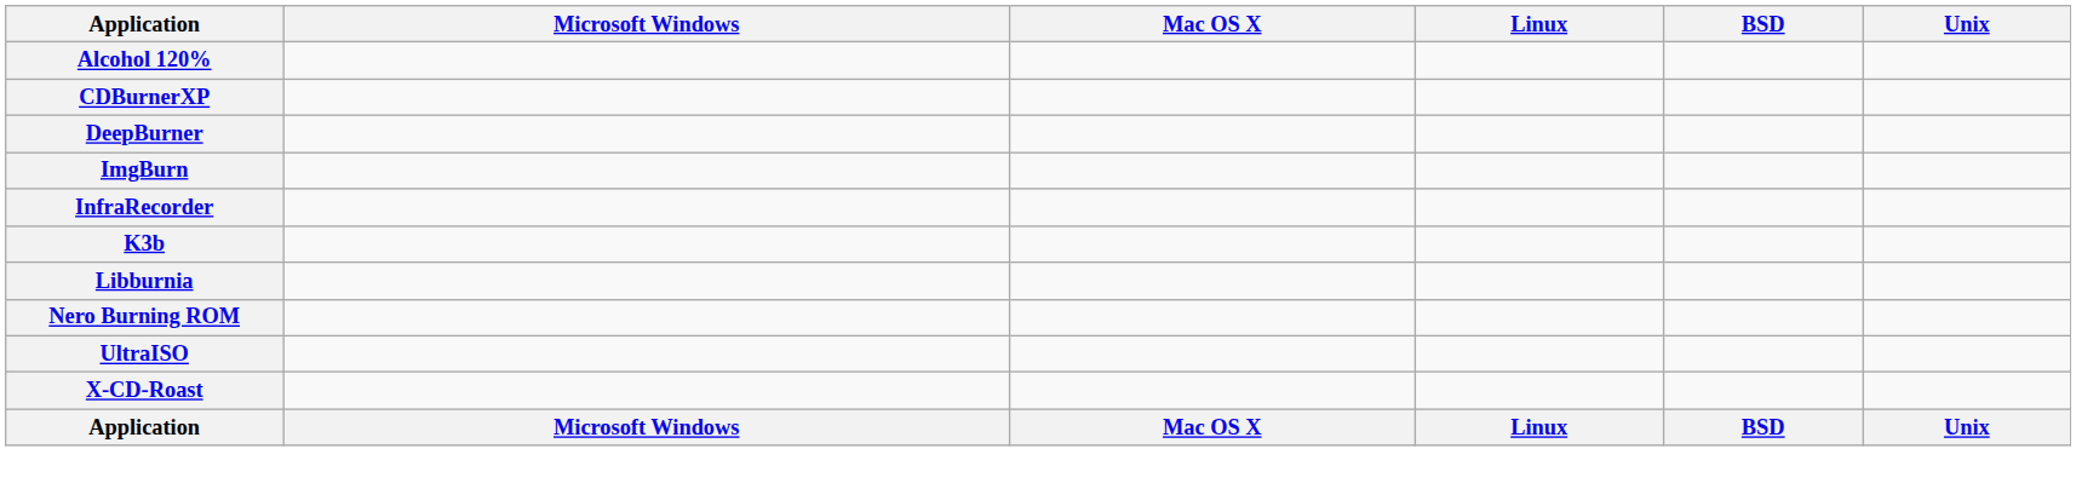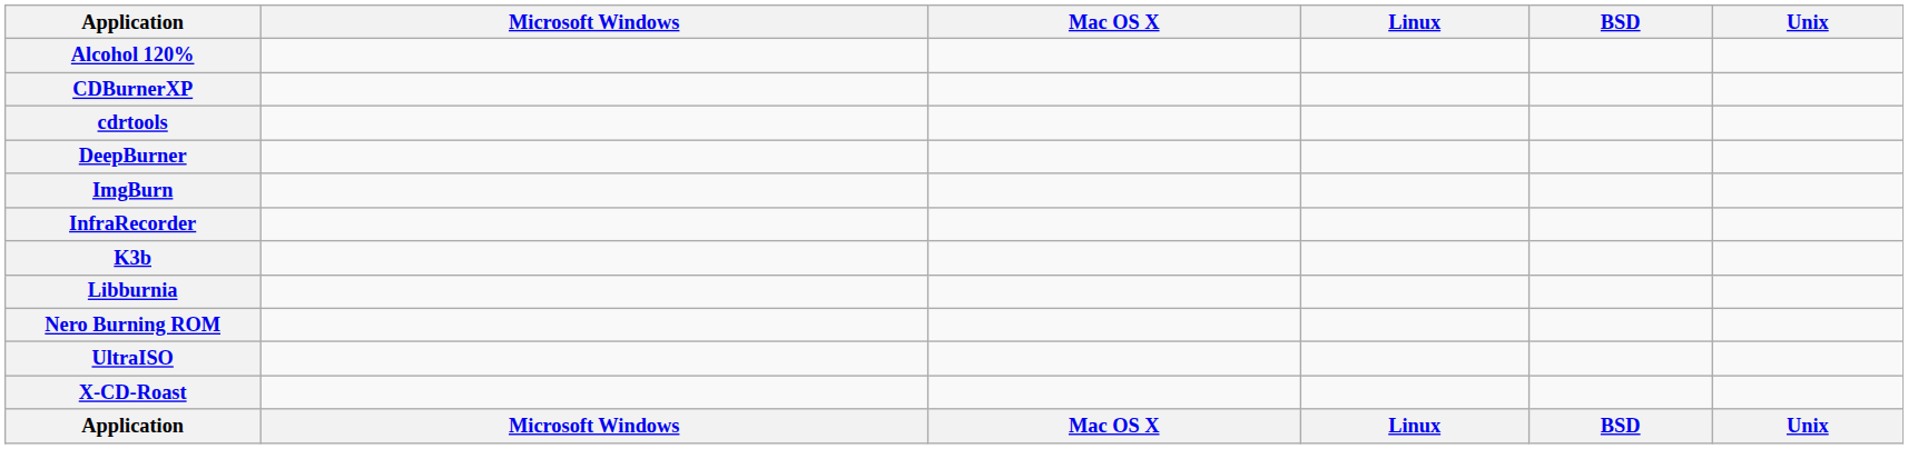+ row: cdrtools
